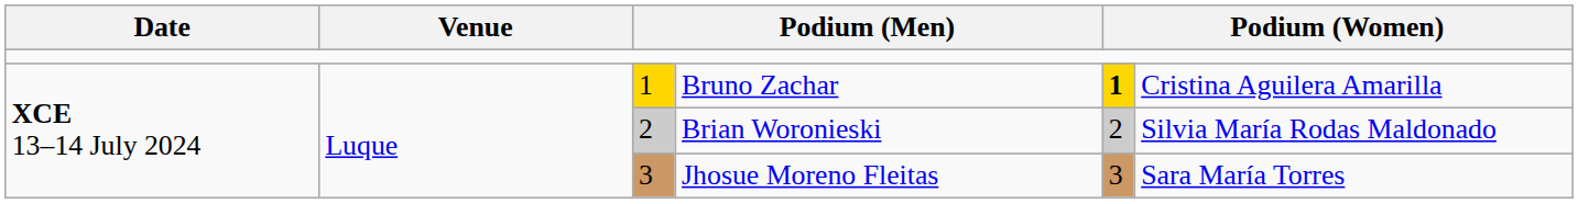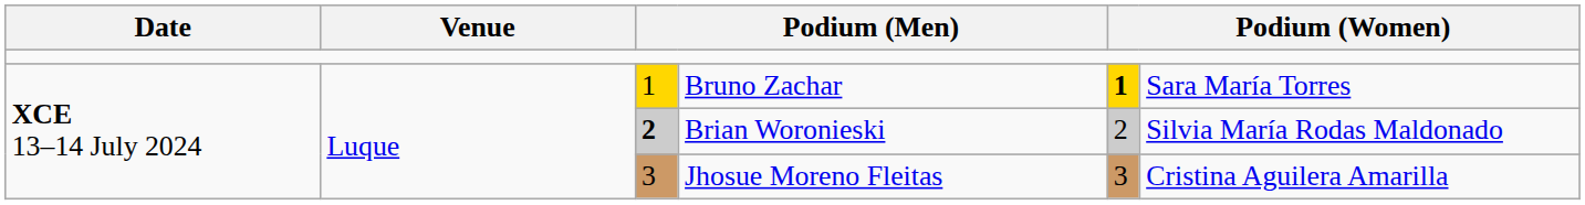Bruno Zachar | column 6: Cristina Aguilera Amarilla -> Sara María Torres
Brian Woronieski | column 3: normal -> bold
Jhosue Moreno Fleitas | column 6: Sara María Torres -> Cristina Aguilera Amarilla
